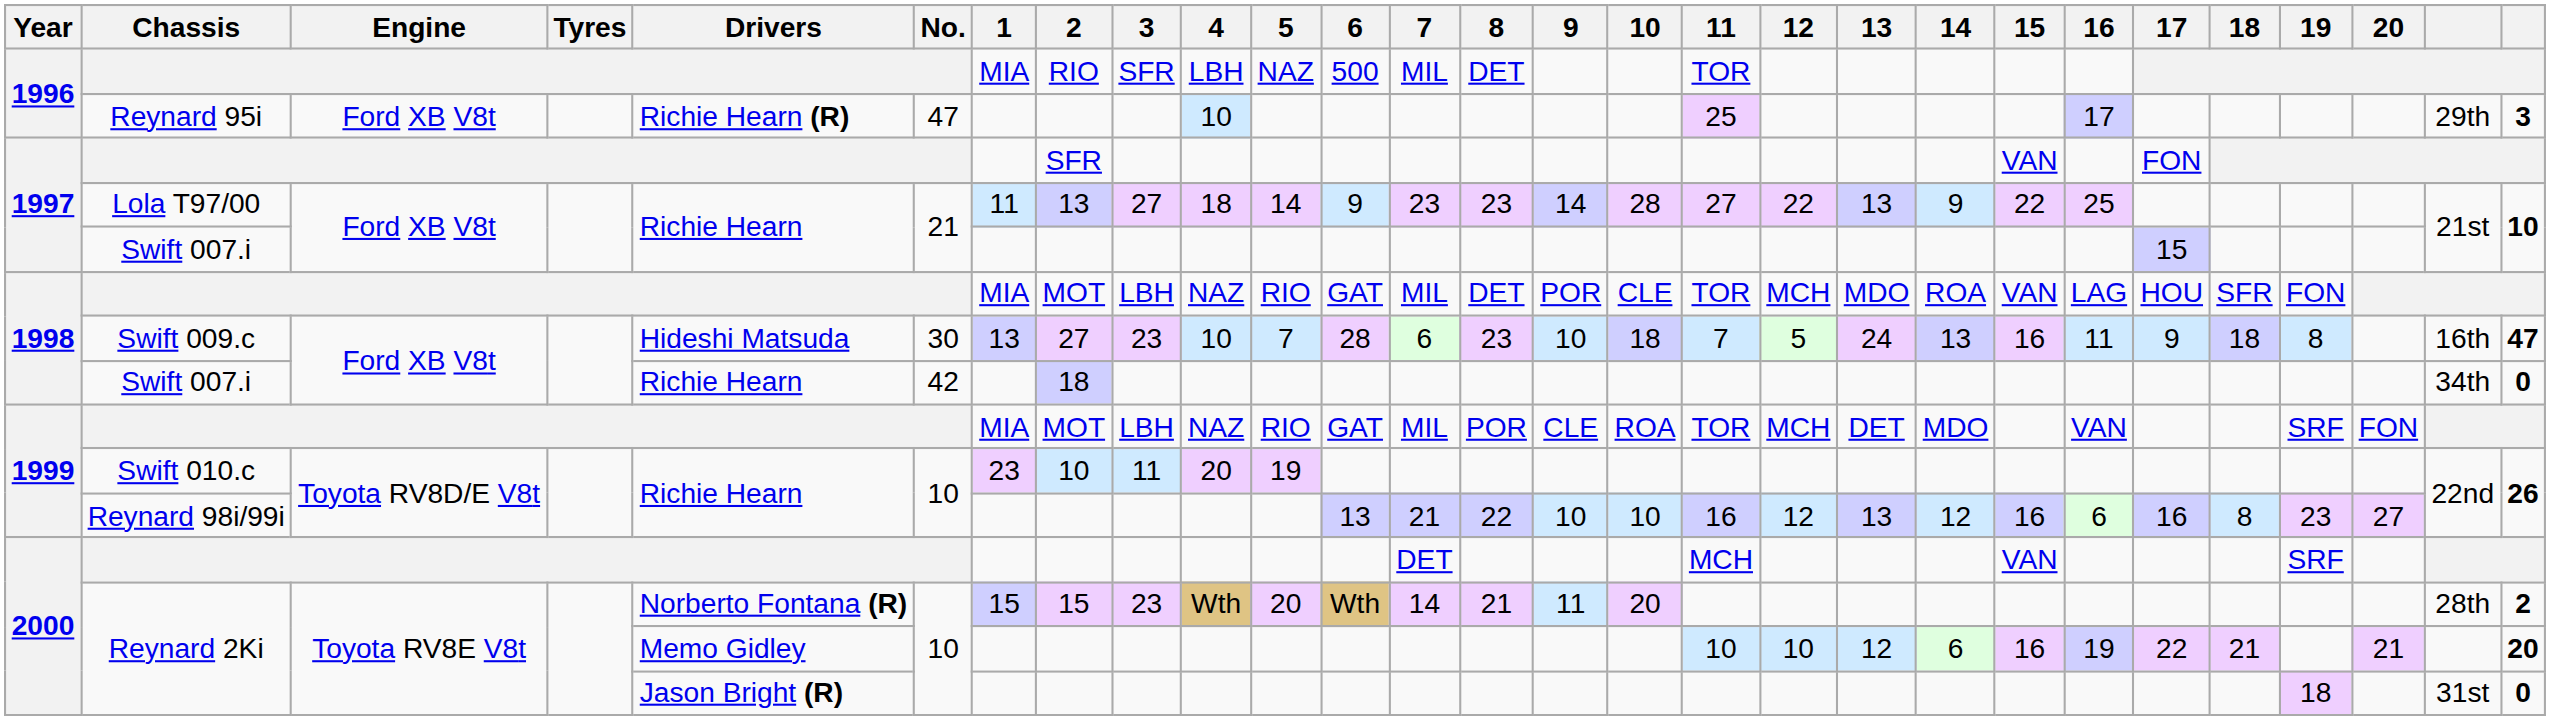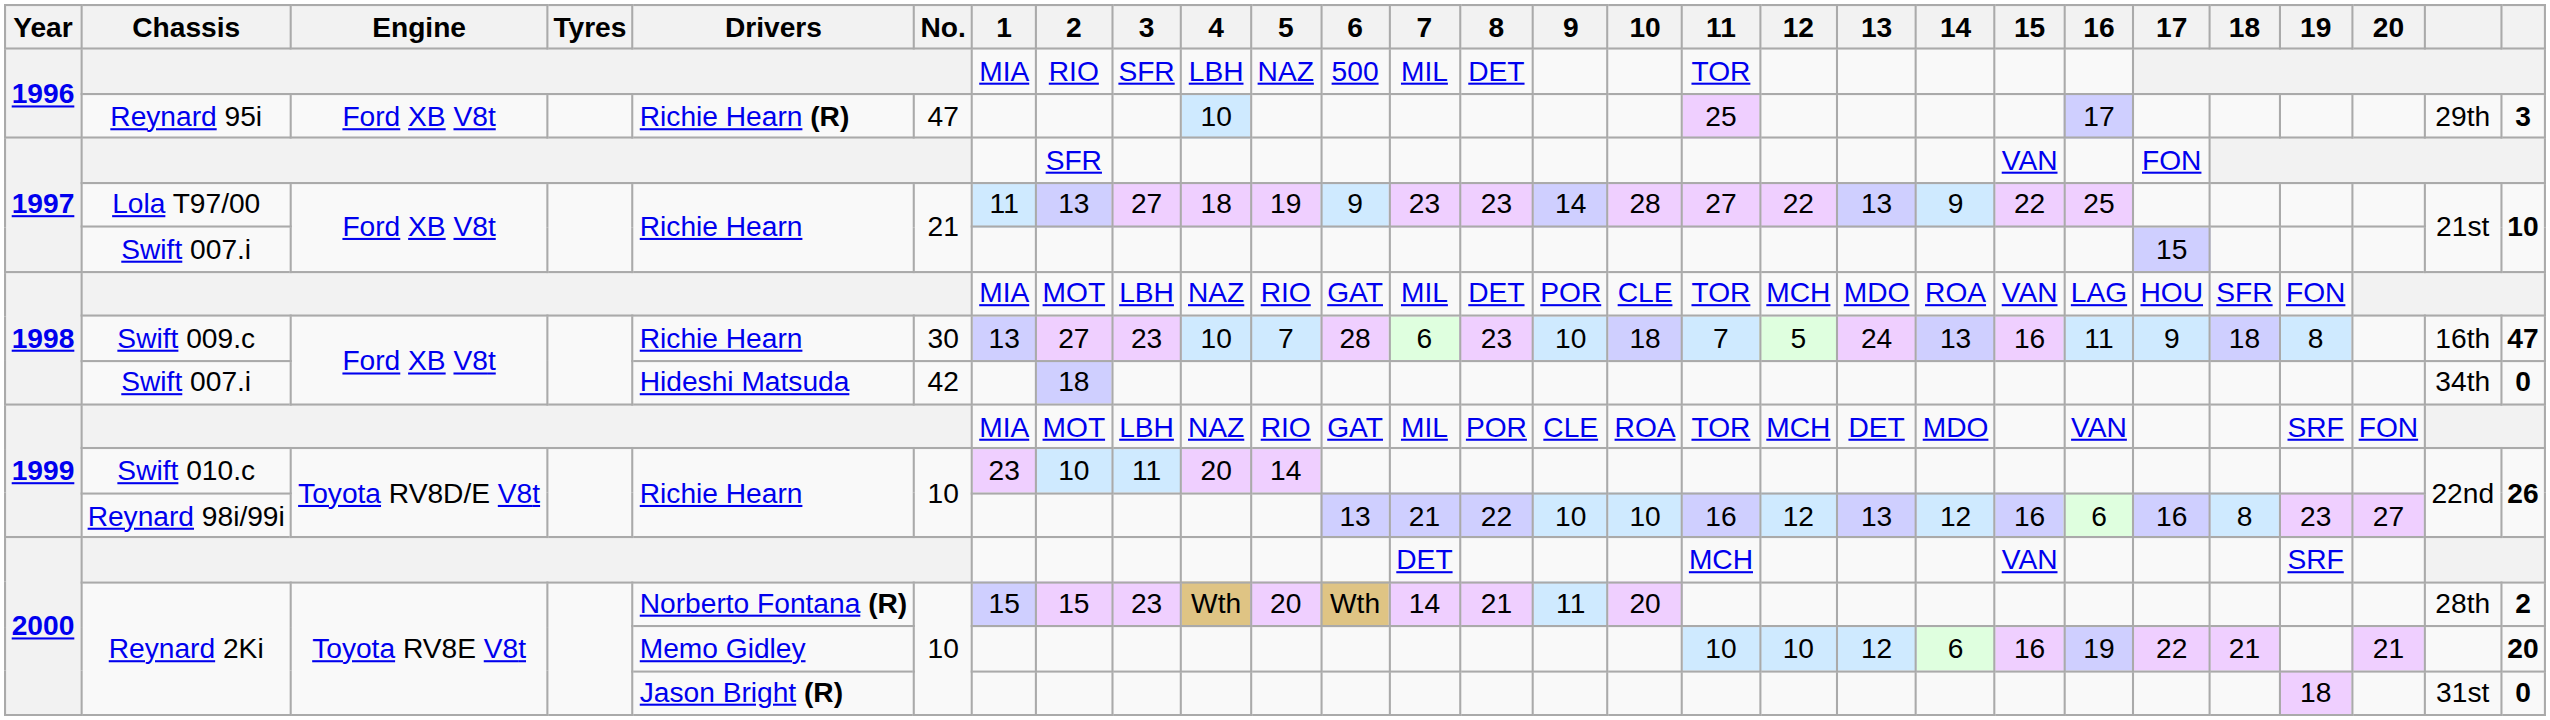Lola T97/00 | 5: 14 -> 19
Swift 009.c | Drivers: Hideshi Matsuda -> Richie Hearn
1998 / Swift 007.i | Drivers: Richie Hearn -> Hideshi Matsuda
Swift 010.c | 5: 19 -> 14
